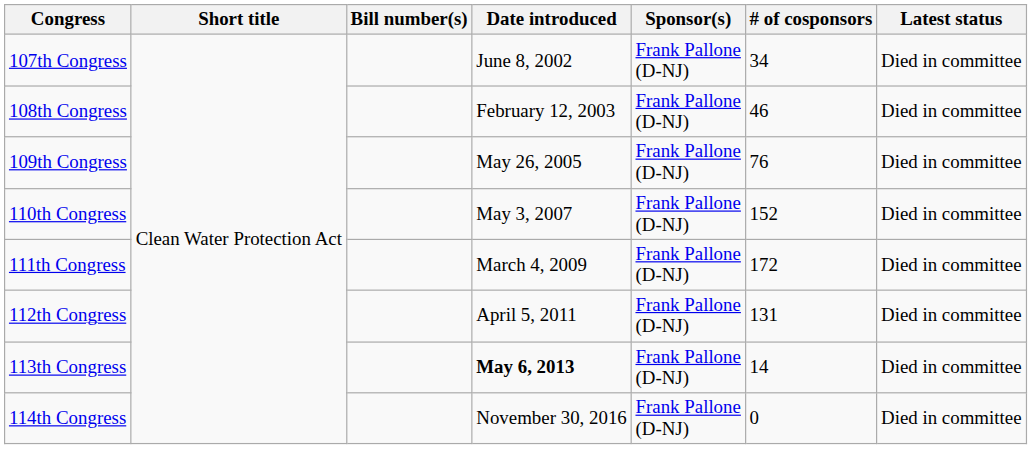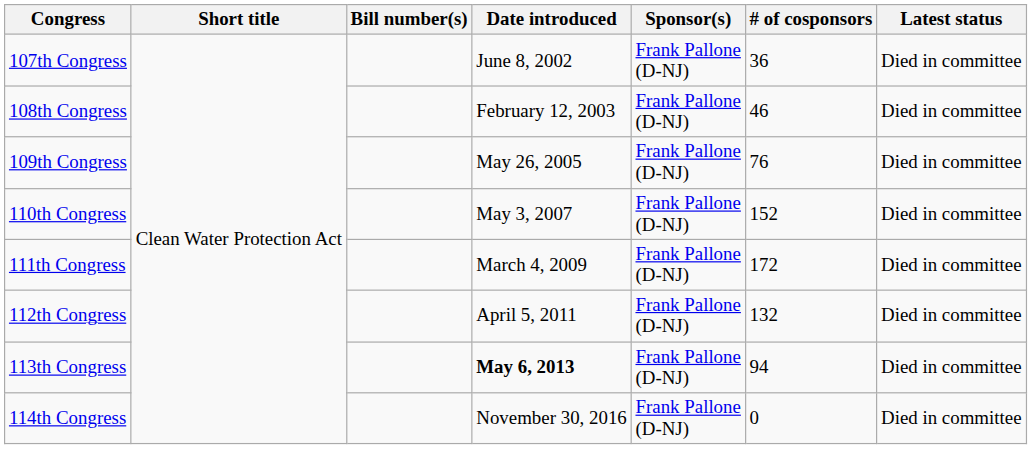107th Congress | # of cosponsors: 34 -> 36
112th Congress | # of cosponsors: 131 -> 132
113th Congress | # of cosponsors: 14 -> 94
